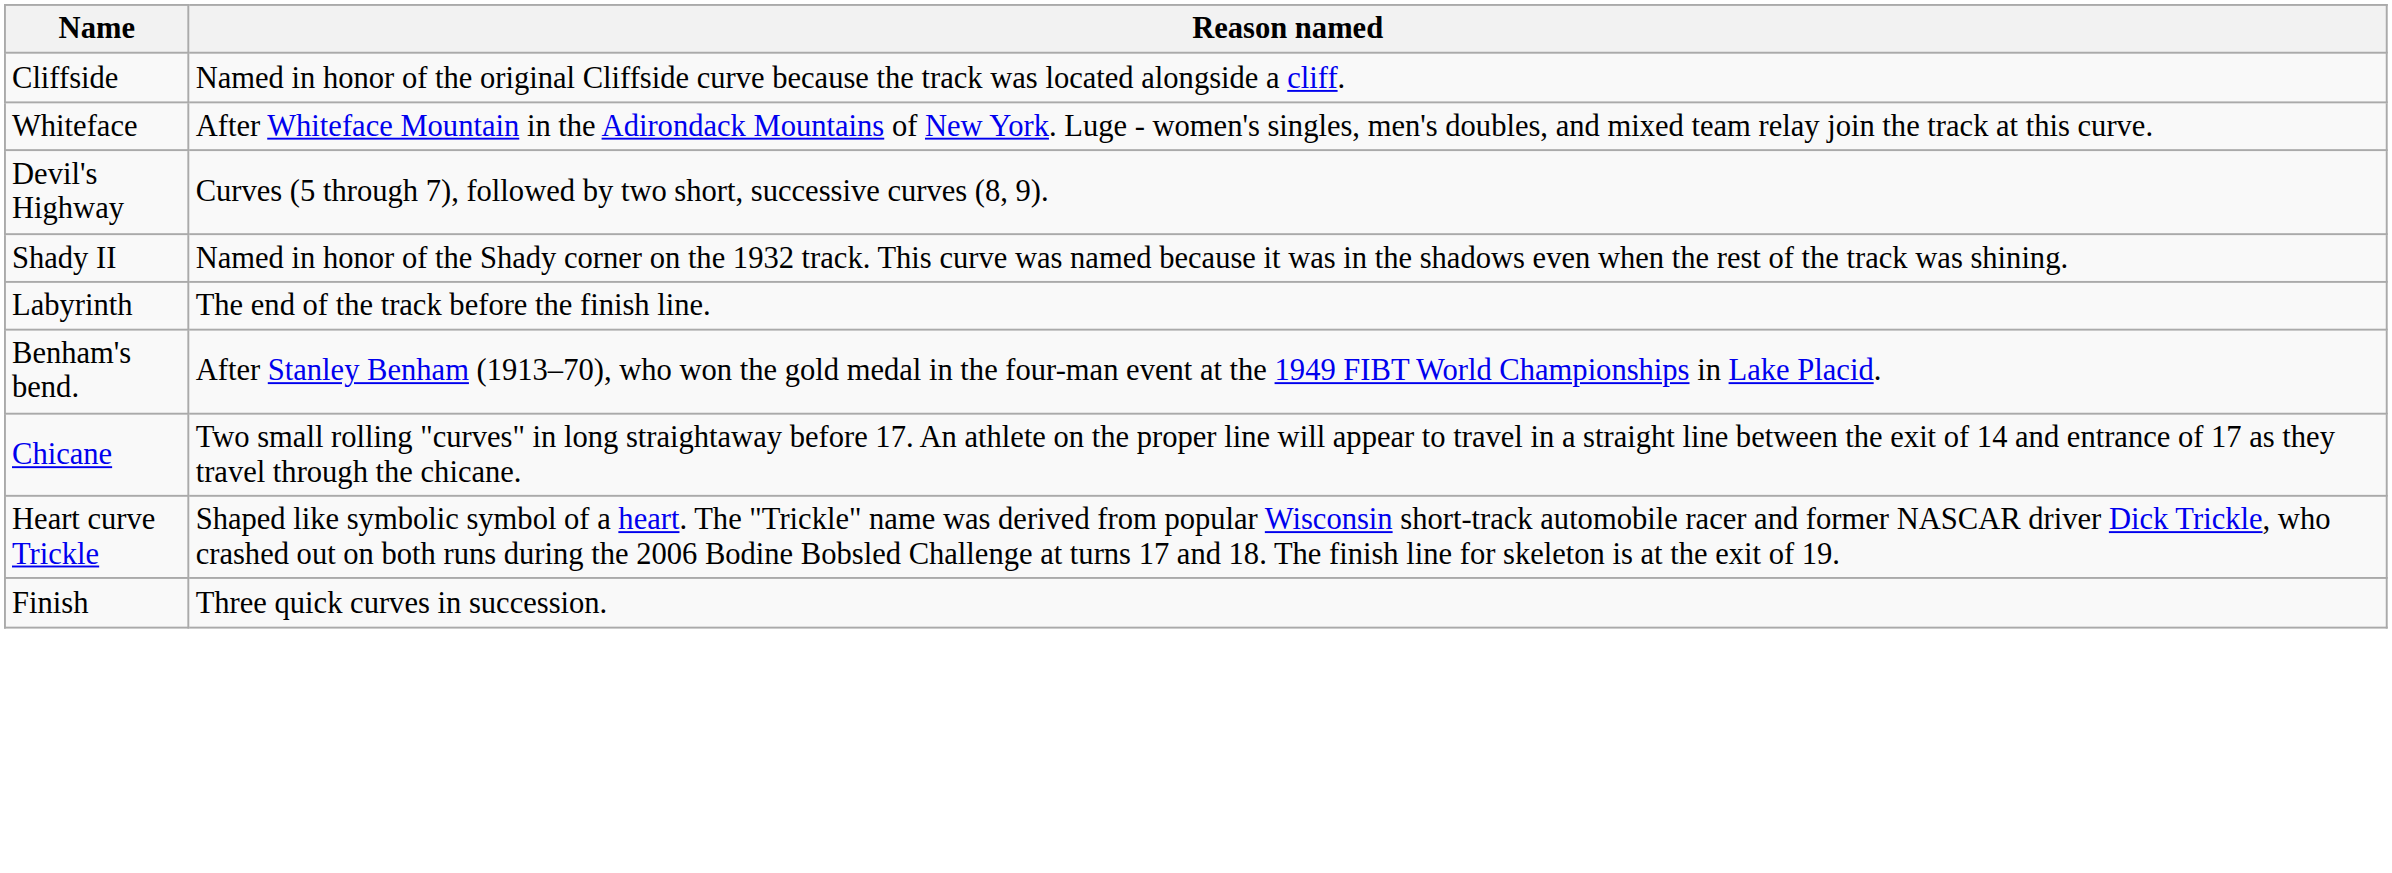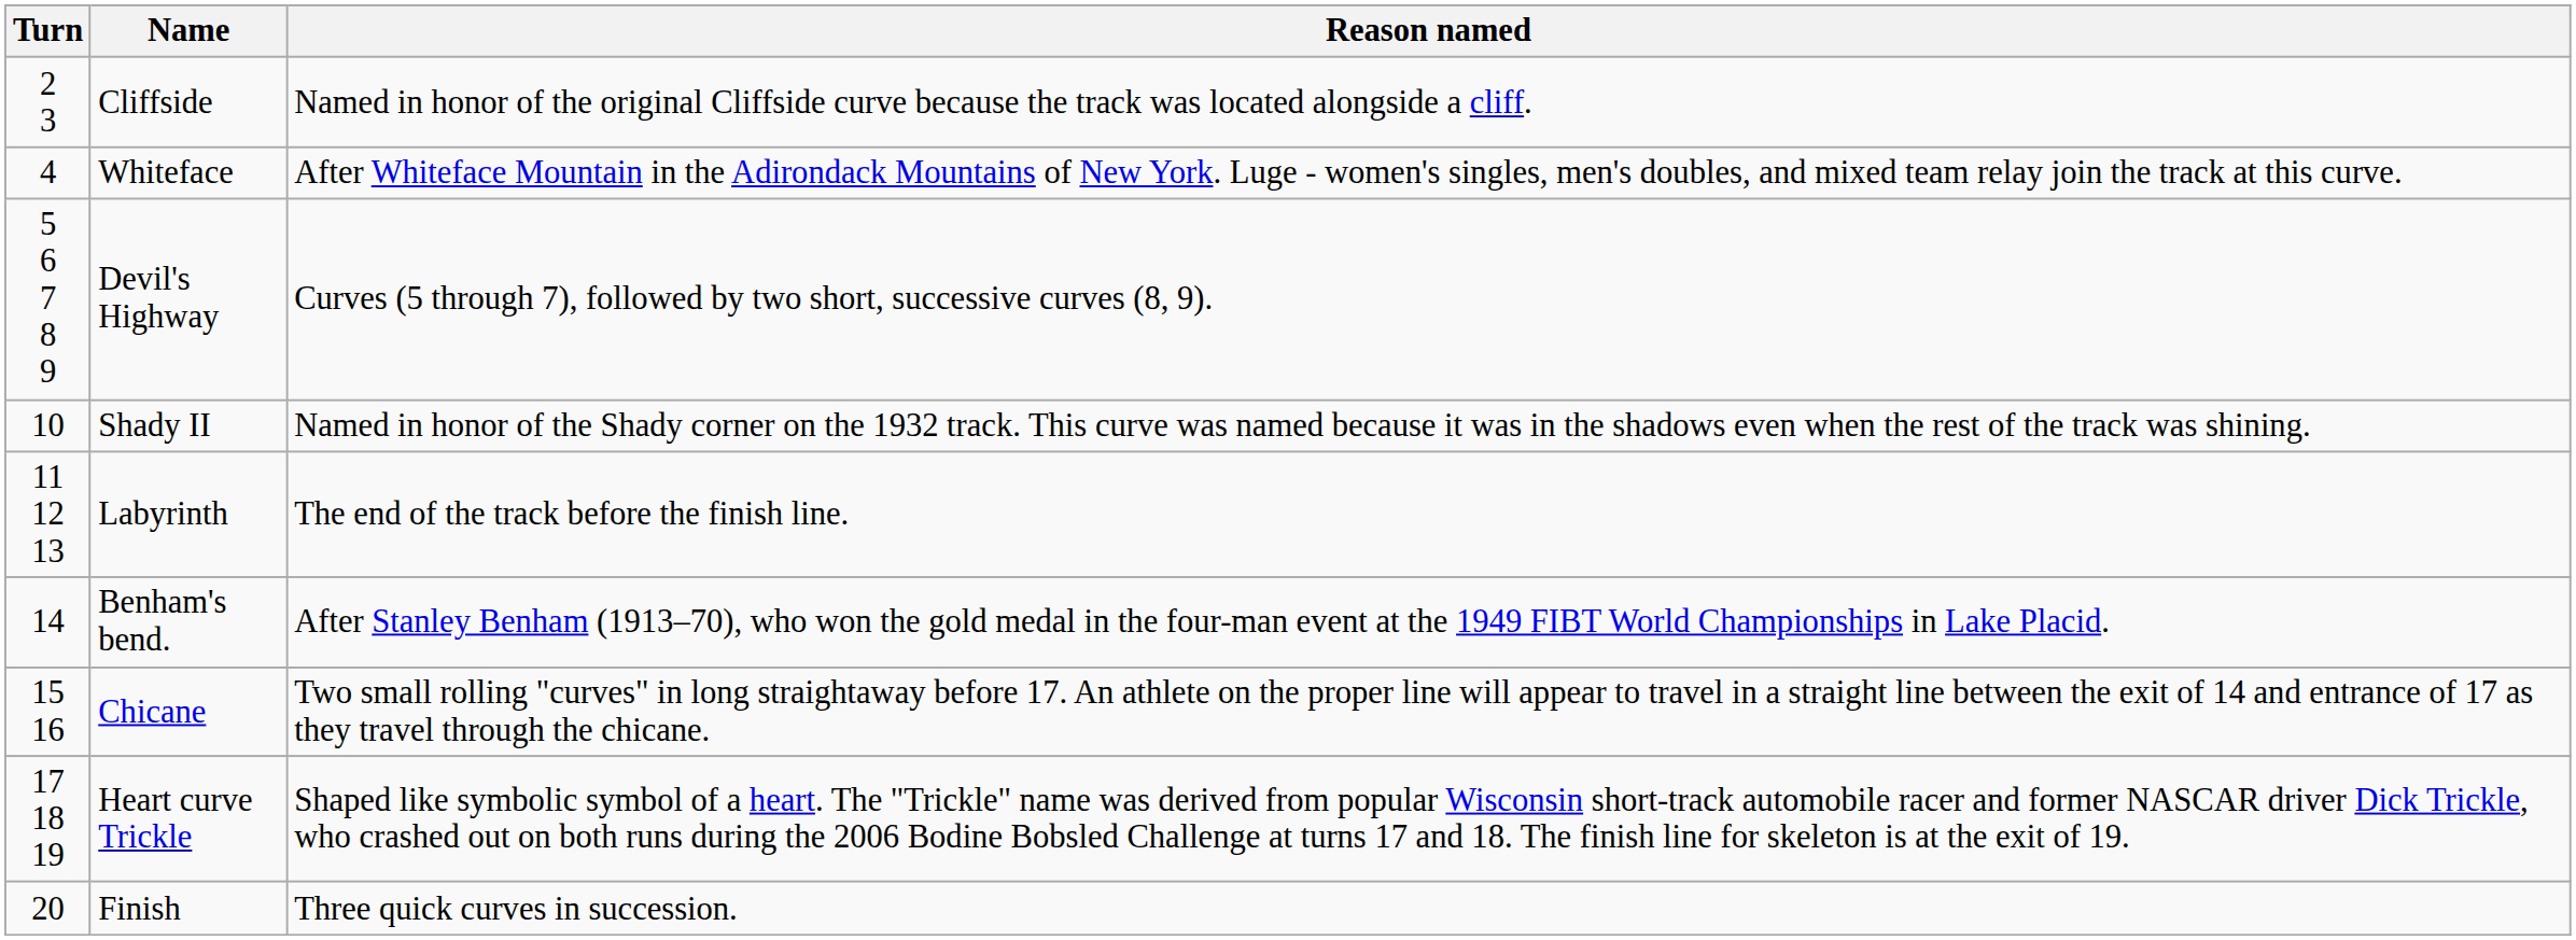+ column: Turn | 2 3 | 4 | 5 6 7 8 9 | 10 | 11 12 13 | 14 | 15 16 | 17 18 19 | 20
